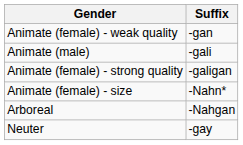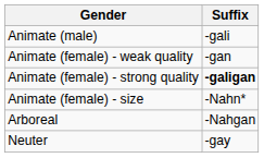rows swapped: Animate (male) <-> Animate (female) - weak quality
Animate (female) - strong quality | Suffix: normal -> bold
